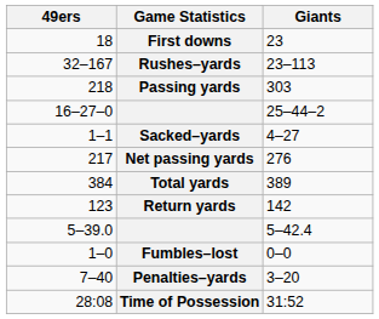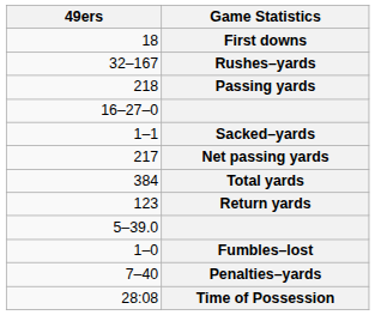- column: Giants | 23 | 23–113 | 303 | 25–44–2 | 4–27 | 276 | 389 | 142 | 5–42.4 | 0–0 | 3–20 | 31:52
